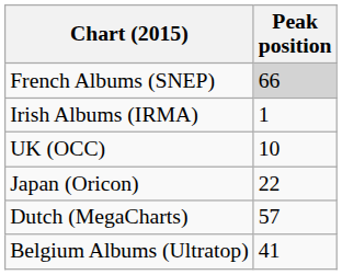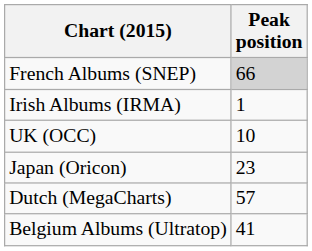Japan (Oricon) | Peak position: 22 -> 23
